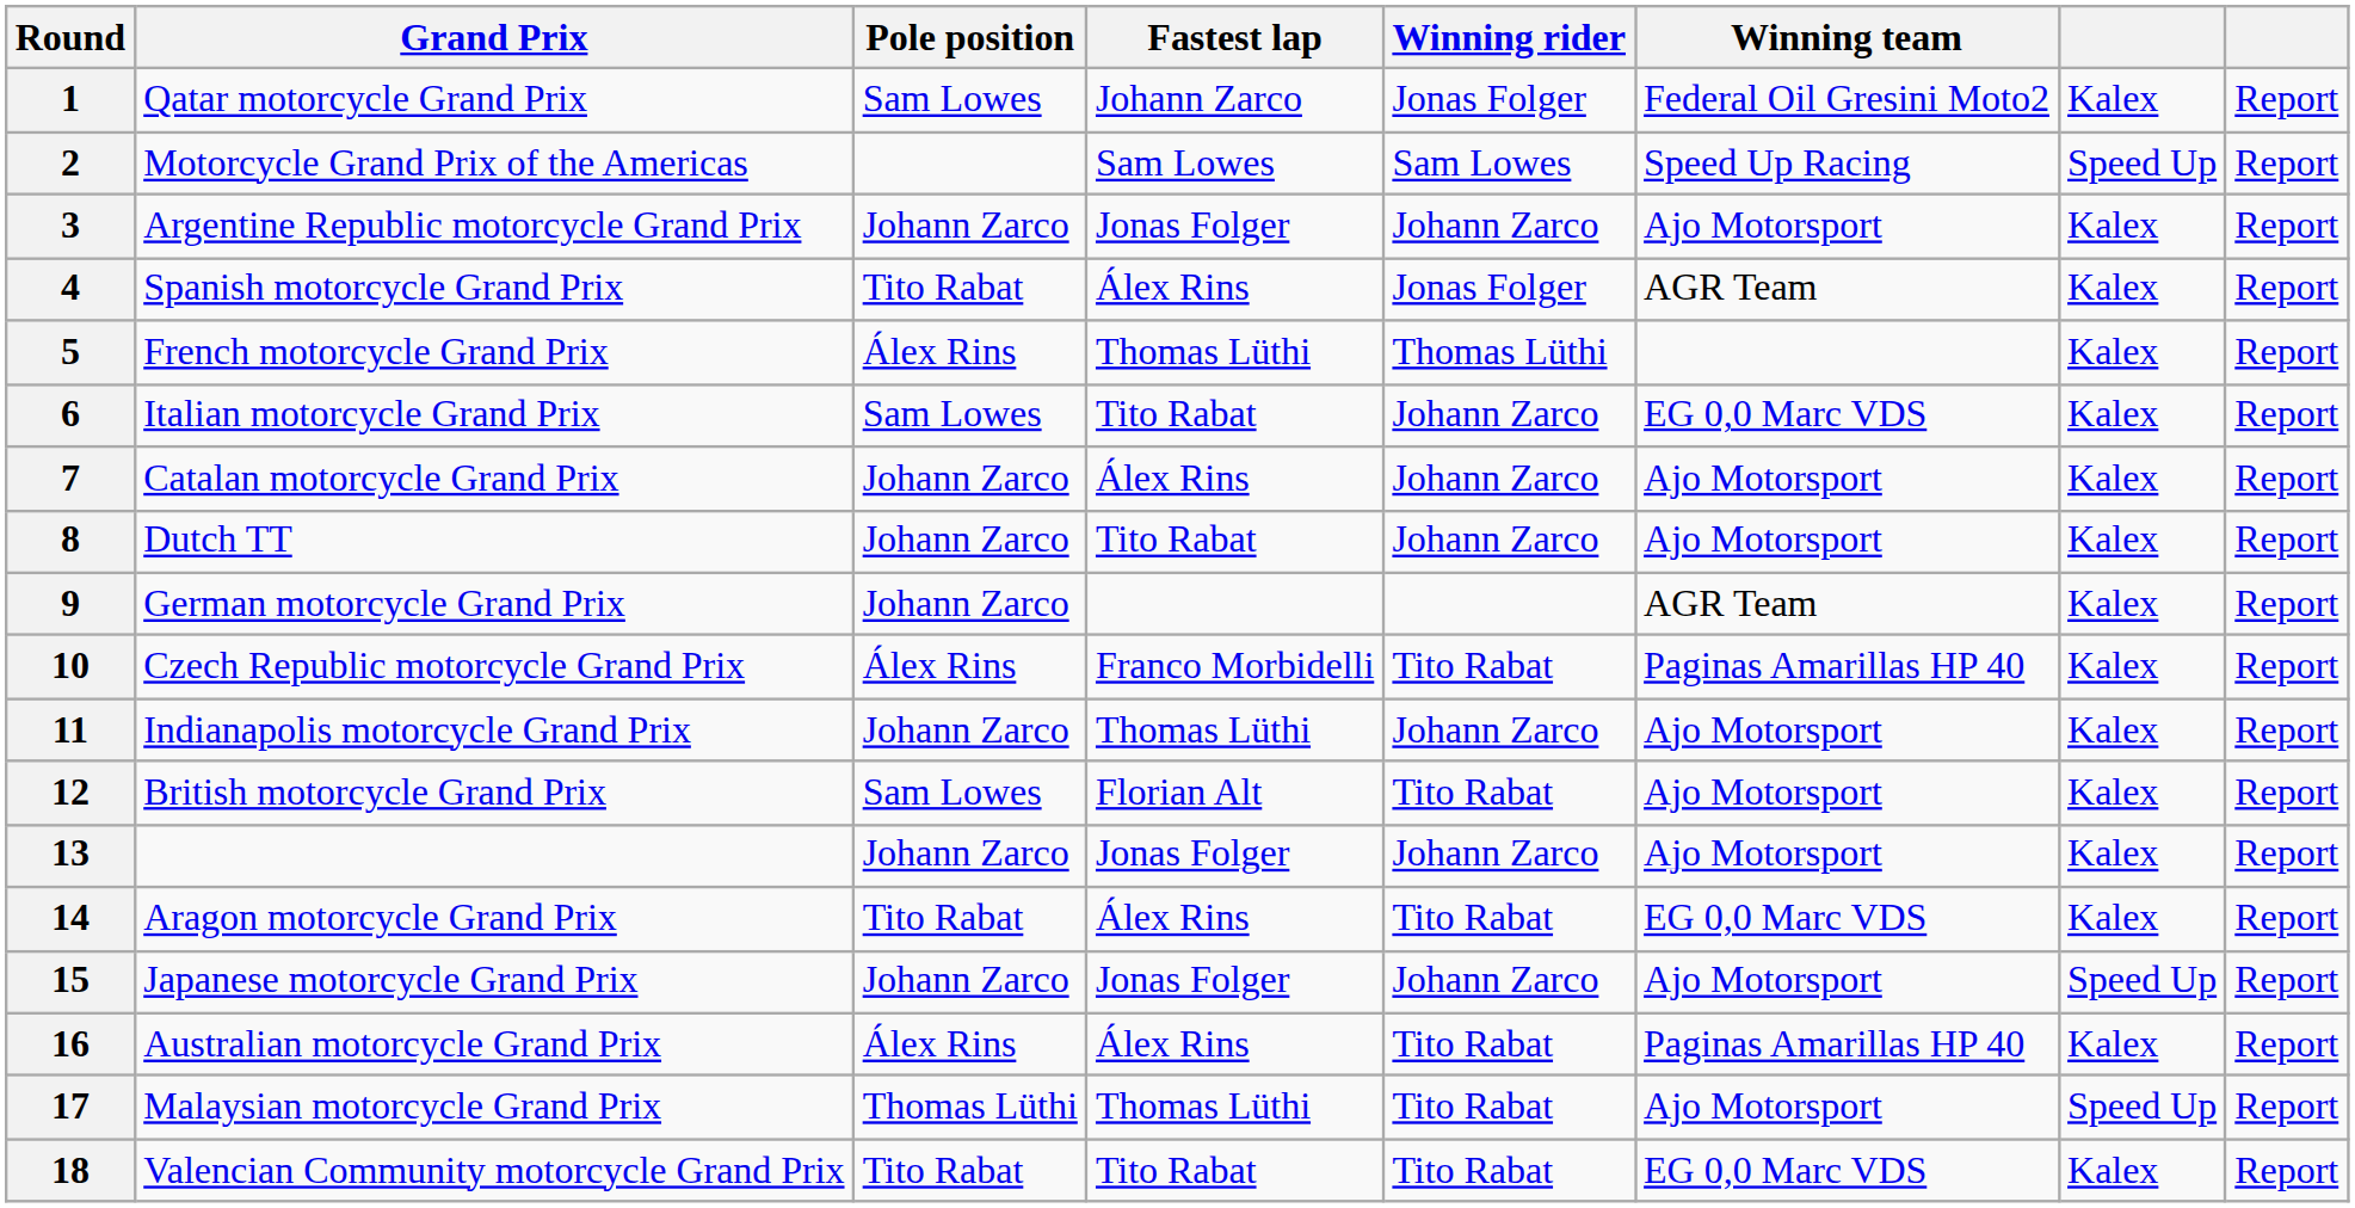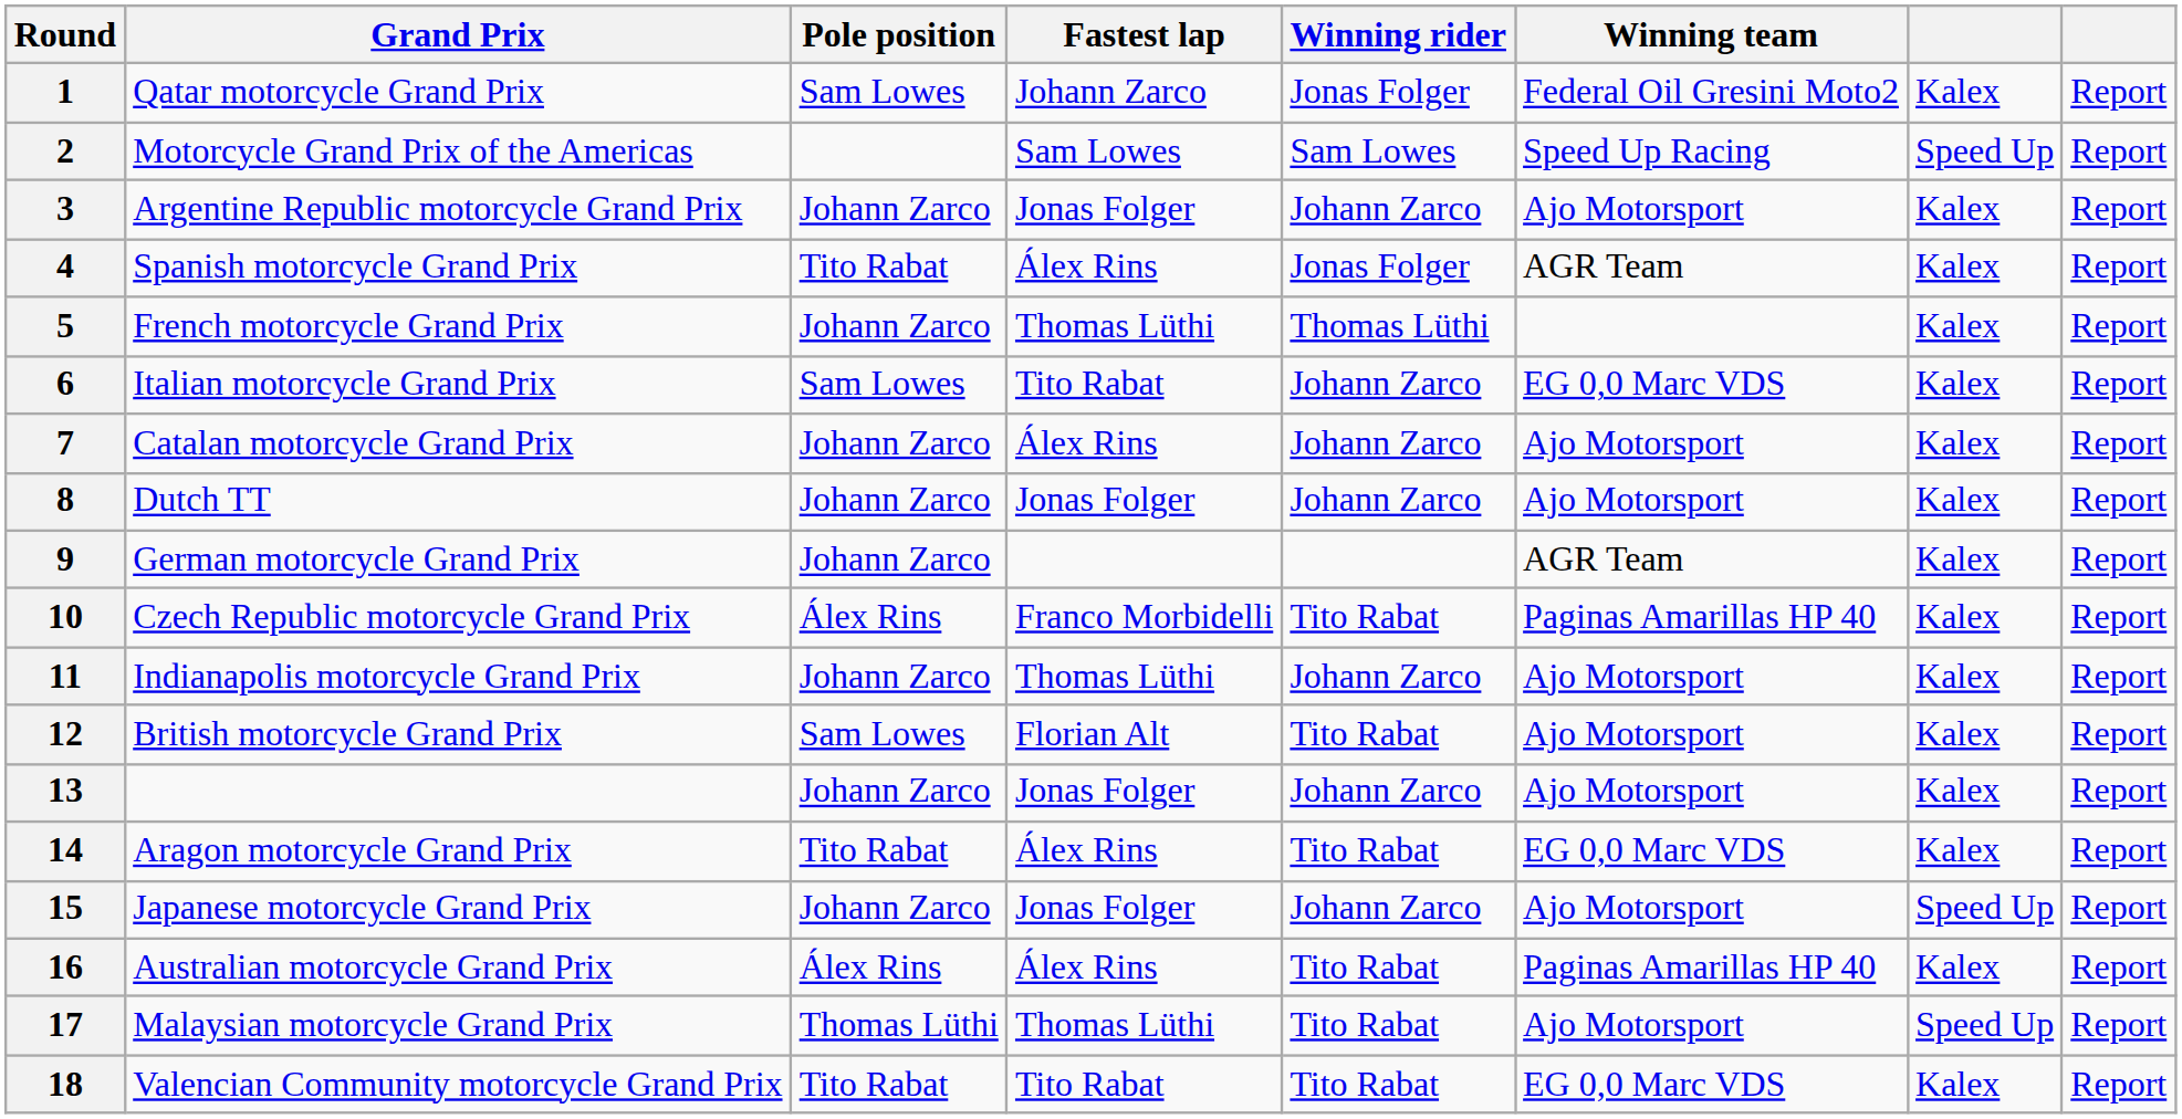5 | Pole position: Álex Rins -> Johann Zarco
8 | Fastest lap: Tito Rabat -> Jonas Folger
